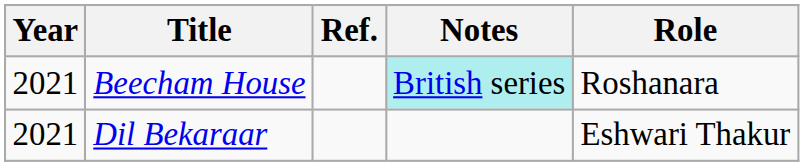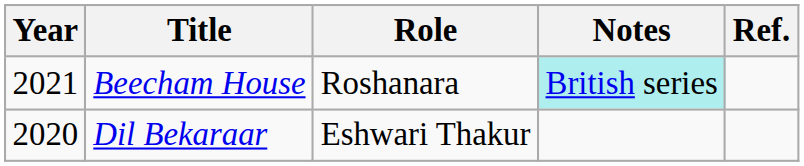columns swapped: Role <-> Ref.
Dil Bekaraar | Year: 2021 -> 2020
